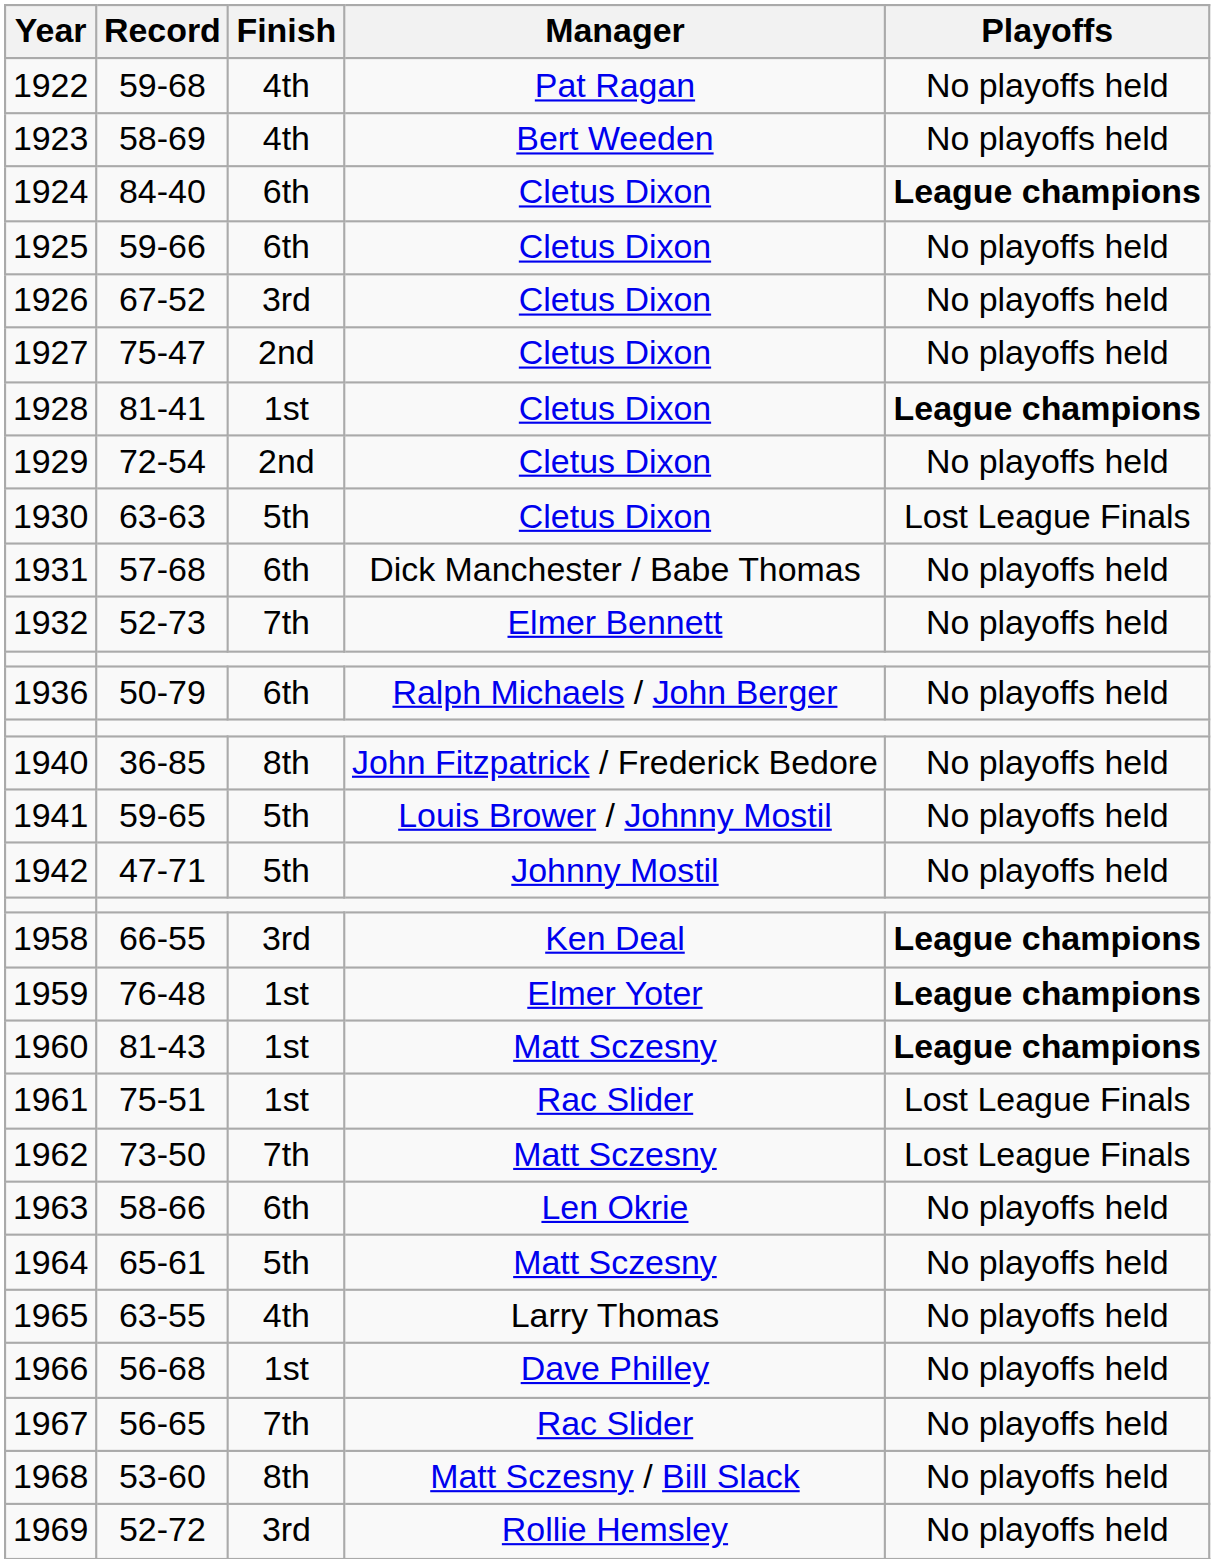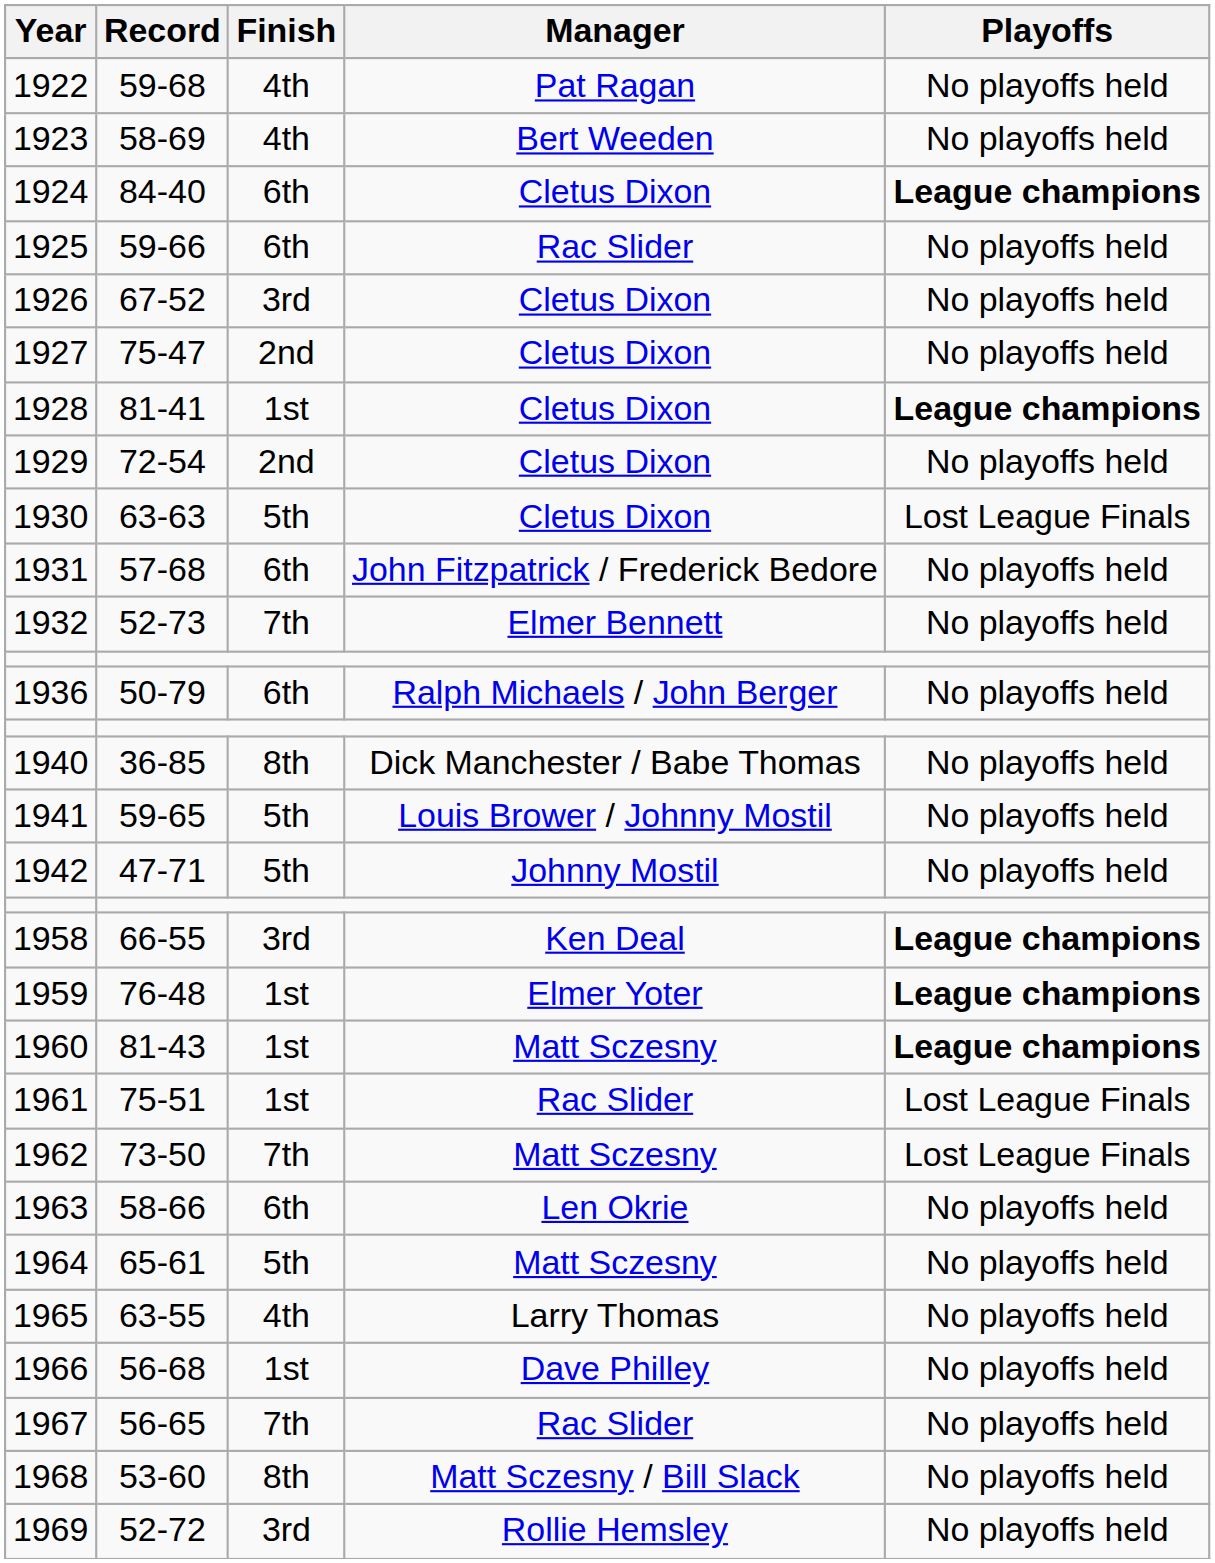1925 | Manager: Cletus Dixon -> Rac Slider
1931 | Manager: Dick Manchester / Babe Thomas -> John Fitzpatrick / Frederick Bedore
1940 | Manager: John Fitzpatrick / Frederick Bedore -> Dick Manchester / Babe Thomas
